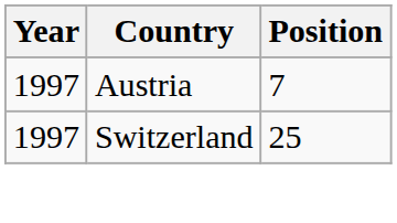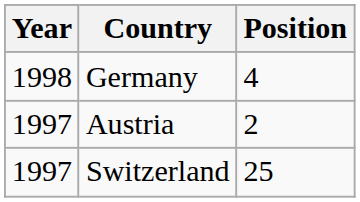+ row: 1998 | Germany | 4
Austria | Position: 7 -> 2
